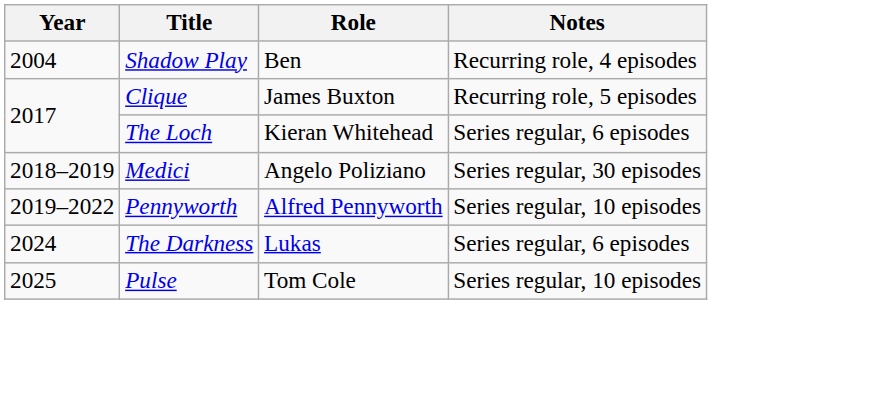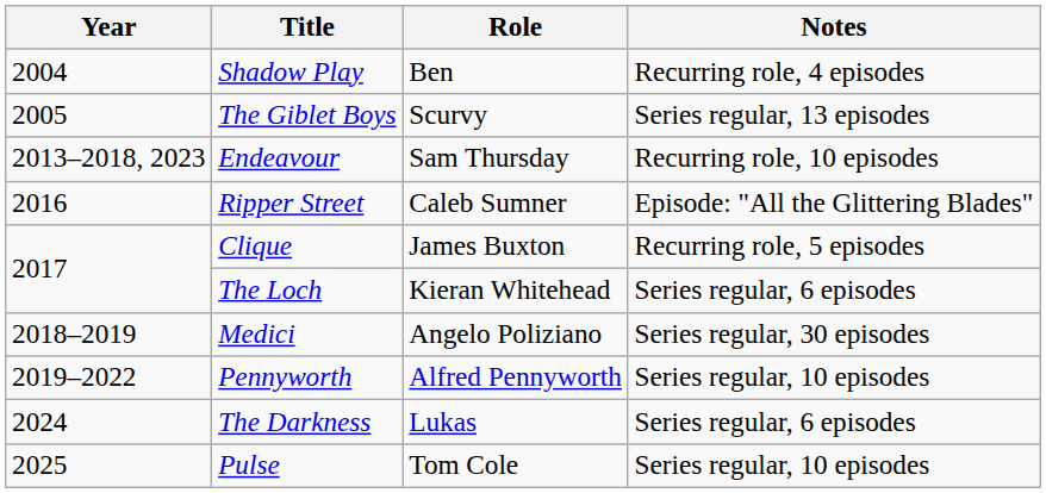+ row: 2005 | The Giblet Boys | Scurvy | Series regular, 13 episodes
+ row: 2013–2018, 2023 | Endeavour | Sam Thursday | Recurring role, 10 episodes
+ row: 2016 | Ripper Street | Caleb Sumner | Episode: "All the Glittering Blades"
